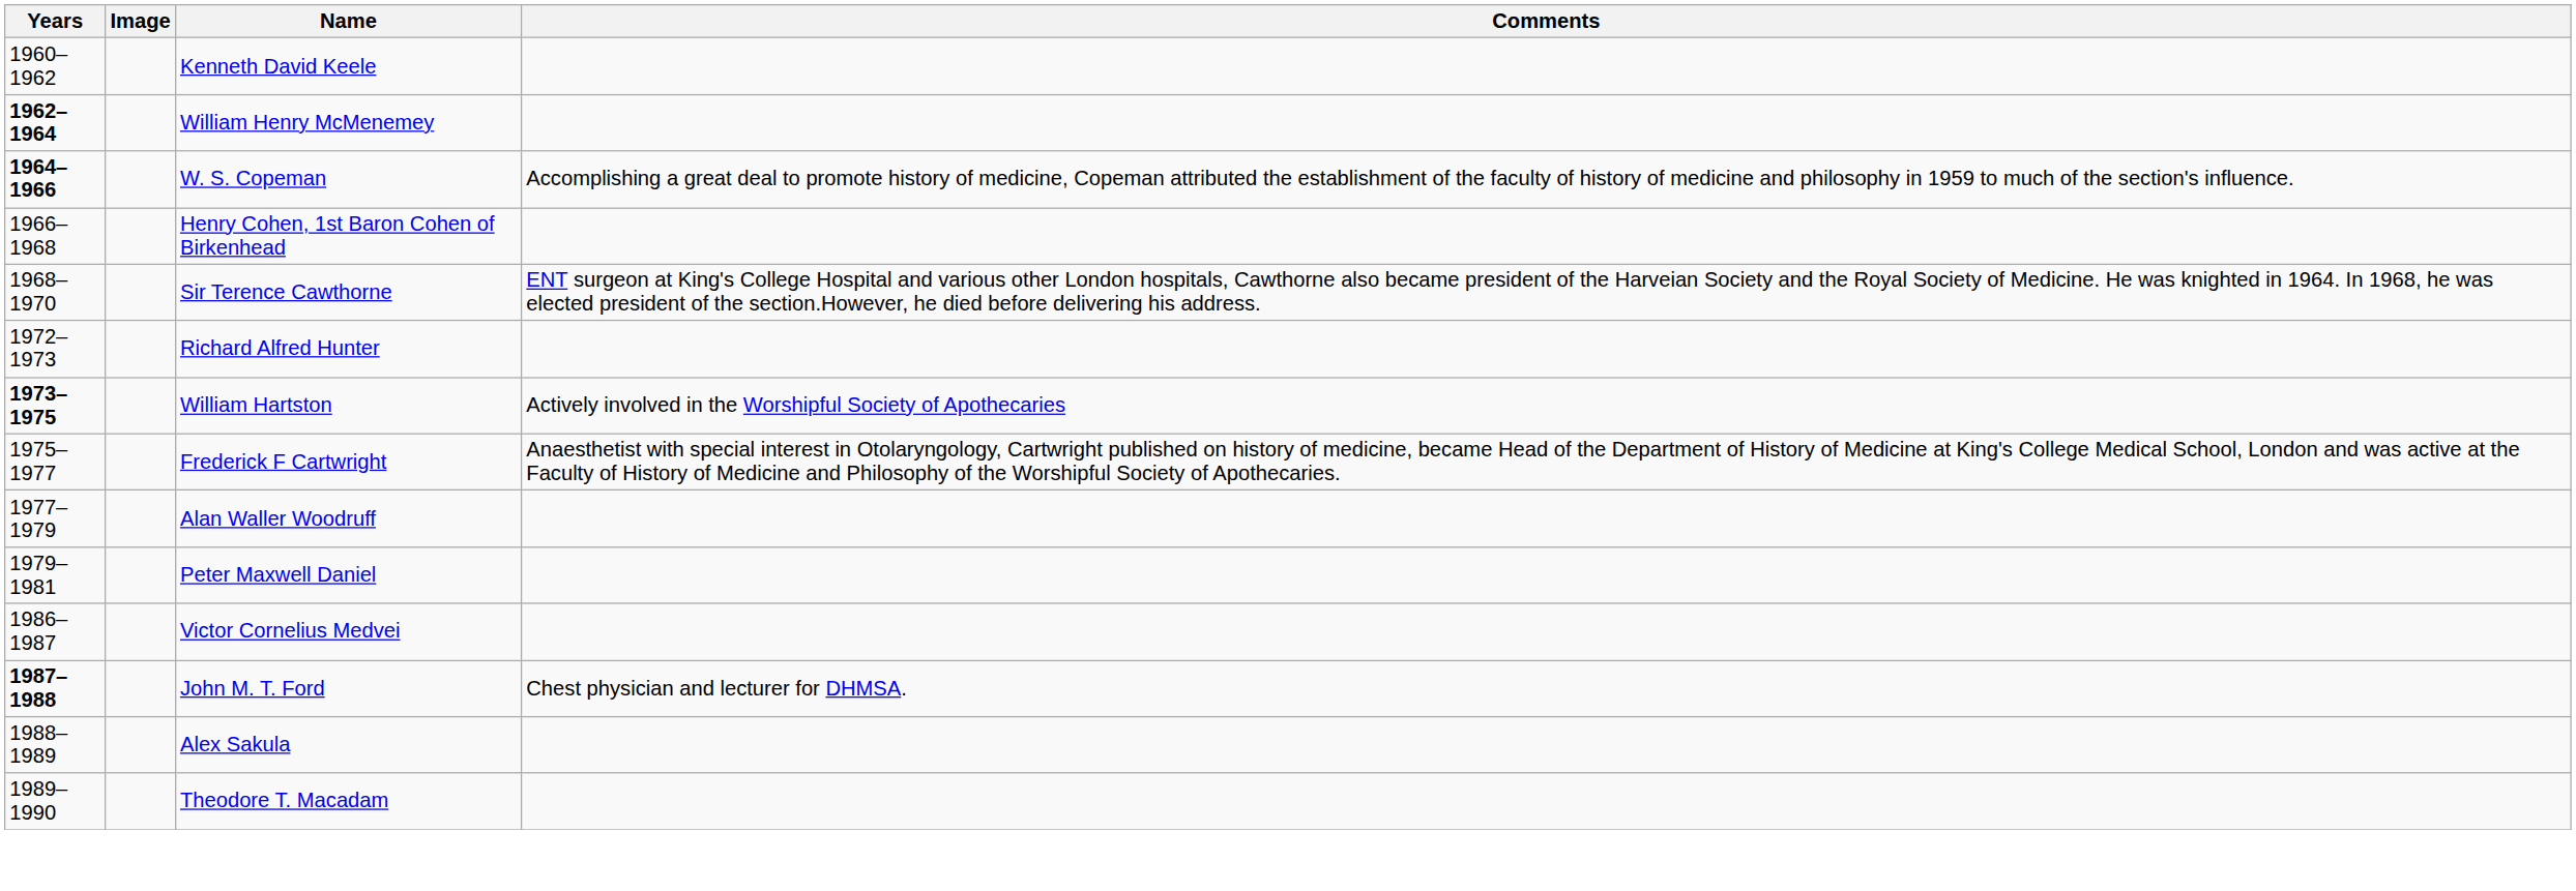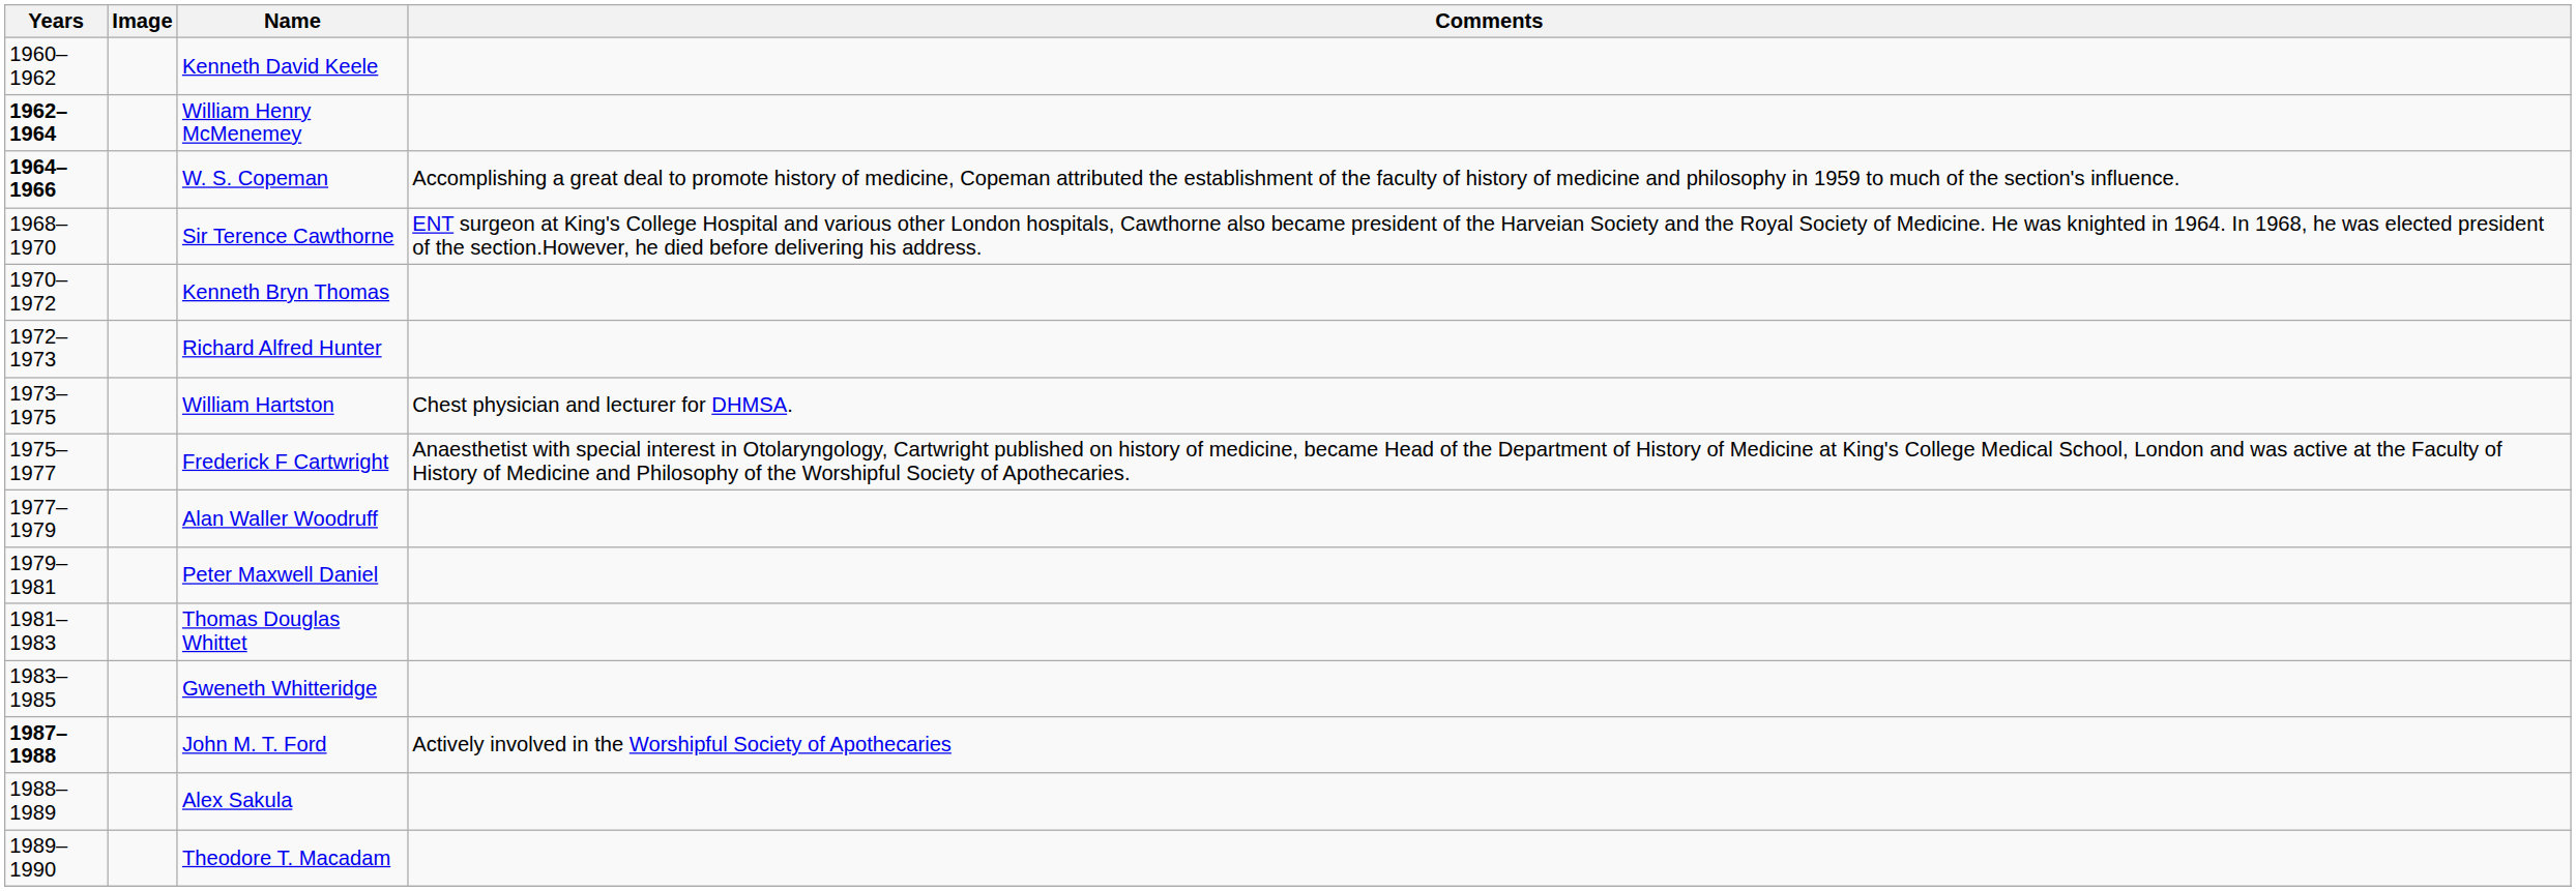- row: 1966–1968 | Henry Cohen, 1st Baron Cohen of Birkenhead
+ row: 1970–1972 | Kenneth Bryn Thomas
William Hartston | Years: bold -> normal
William Hartston | Comments: Actively involved in the Worshipful Society of Apothecaries -> Chest physician and lecturer for DHMSA.
+ row: 1981–1983 | Thomas Douglas Whittet
+ row: 1983–1985 | Gweneth Whitteridge
- row: 1986–1987 | Victor Cornelius Medvei
John M. T. Ford | Comments: Chest physician and lecturer for DHMSA. -> Actively involved in the Worshipful Society of Apothecaries
